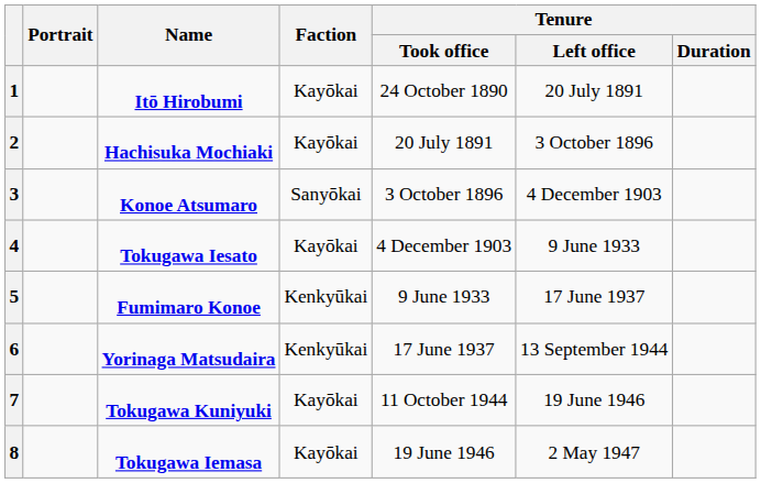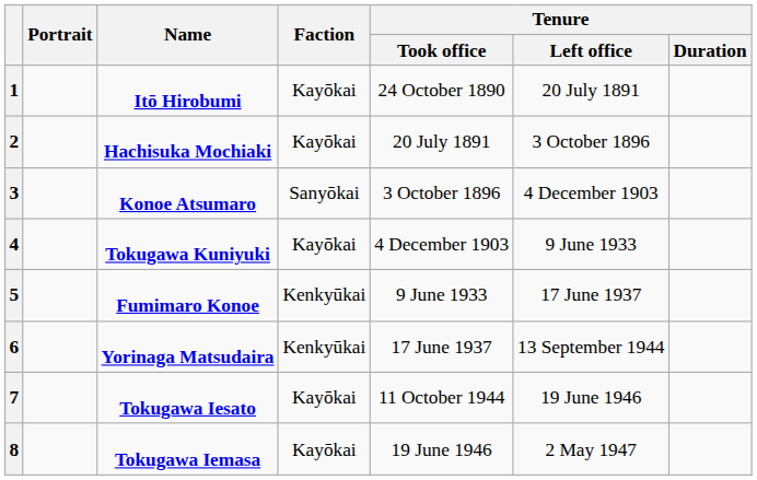4 | Name: Tokugawa Iesato -> Tokugawa Kuniyuki
7 | Name: Tokugawa Kuniyuki -> Tokugawa Iesato
